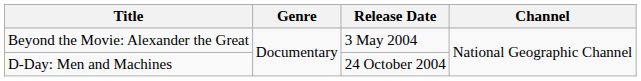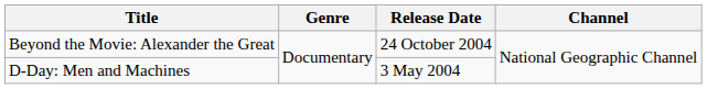Beyond the Movie: Alexander the Great | Release Date: 3 May 2004 -> 24 October 2004
D-Day: Men and Machines | Release Date: 24 October 2004 -> 3 May 2004
